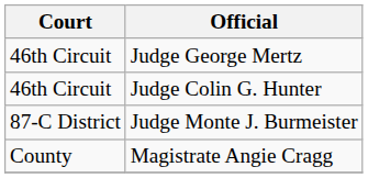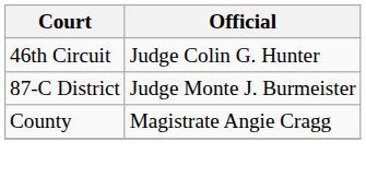- row: 46th Circuit | Judge George Mertz
